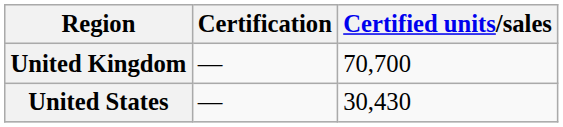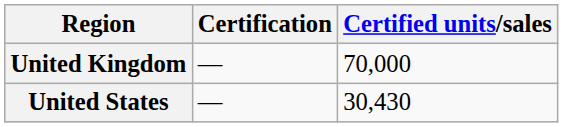United Kingdom | Certified units/sales: 70,700 -> 70,000
